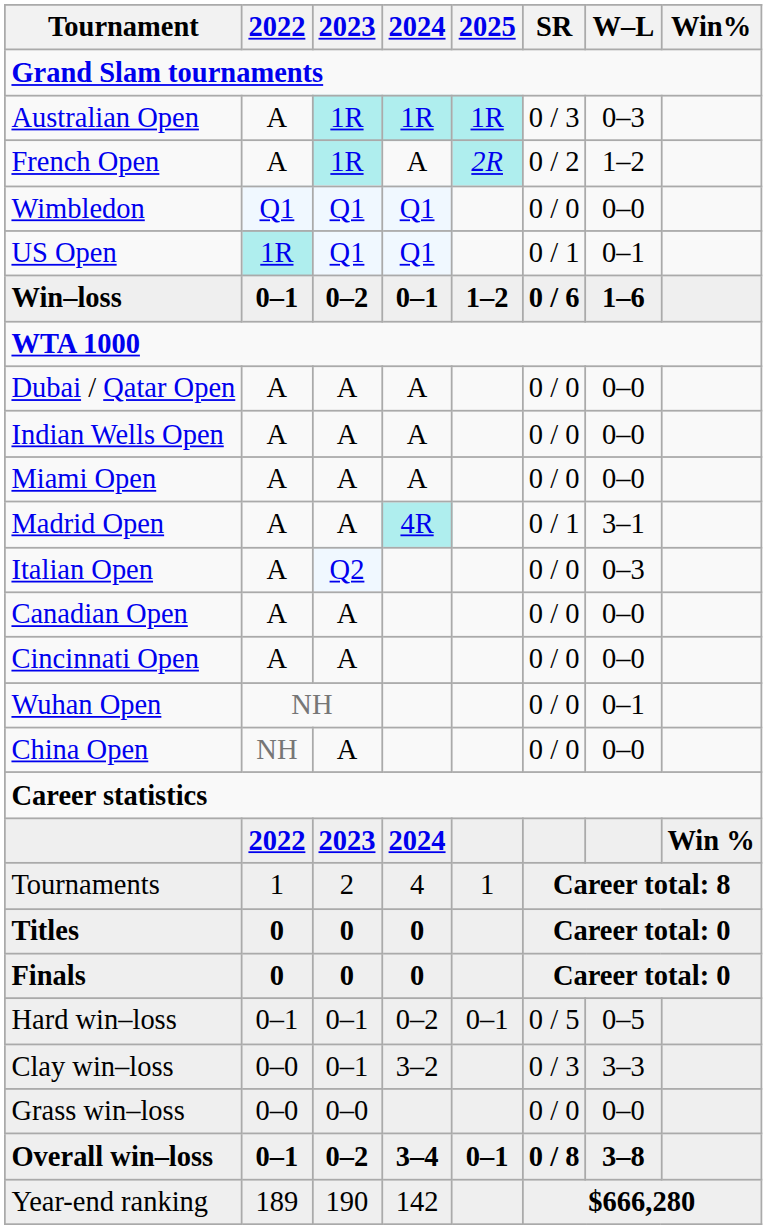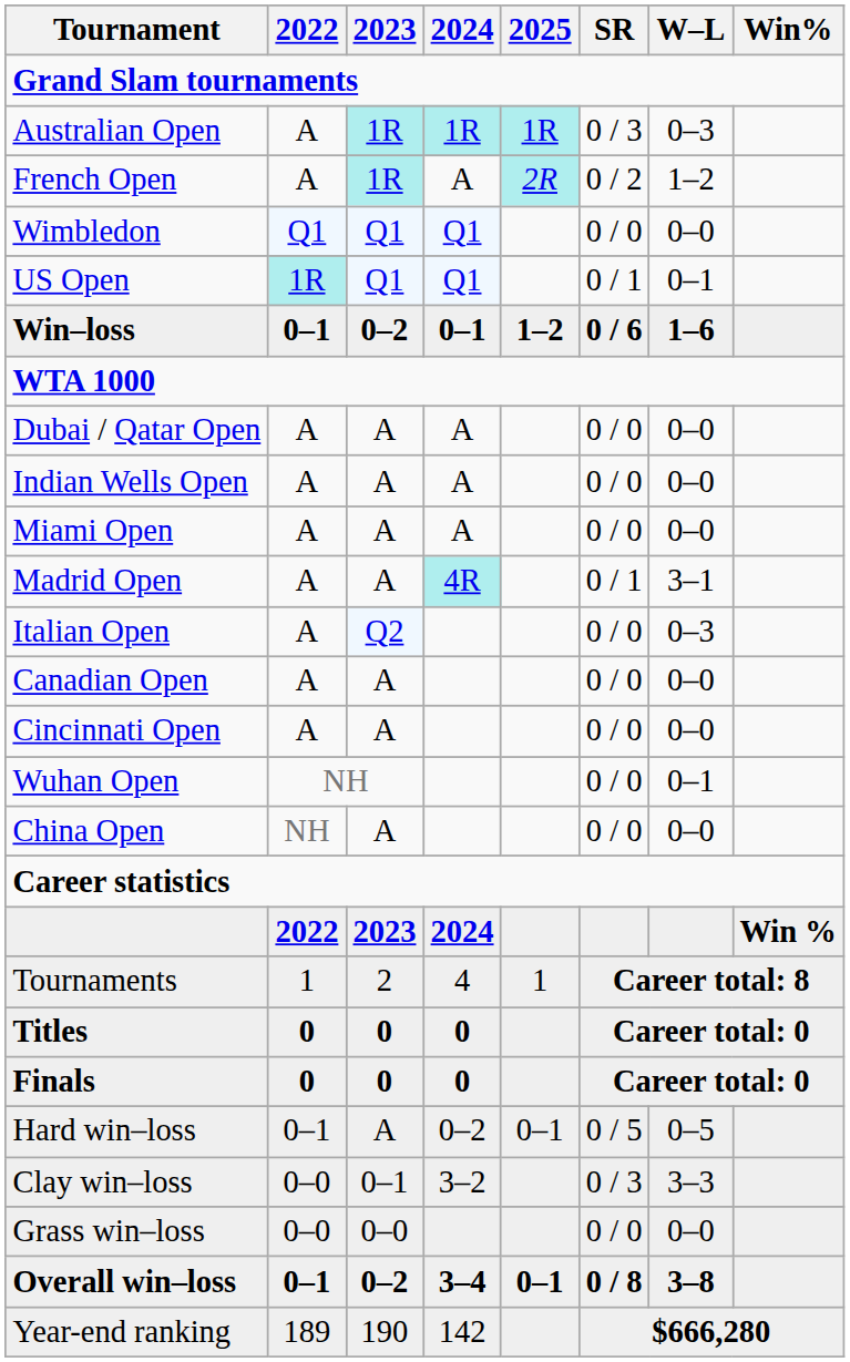Hard win–loss | 2023: 0–1 -> A
